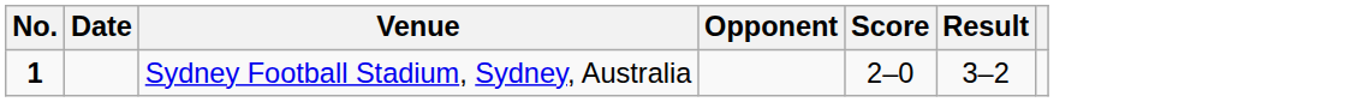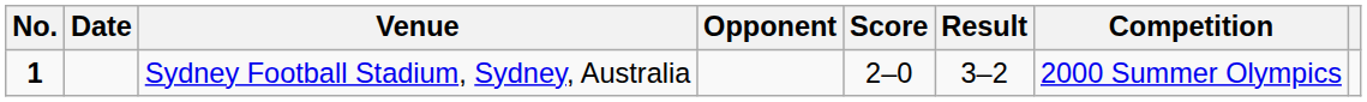+ column: Competition | 2000 Summer Olympics
